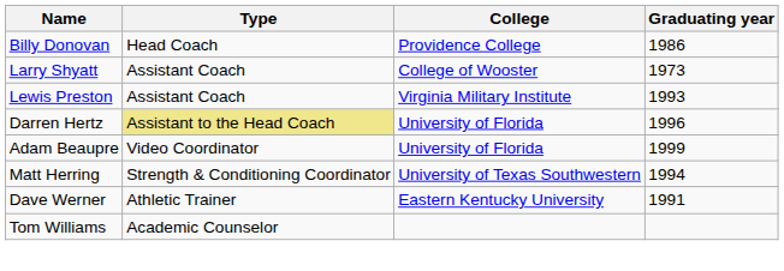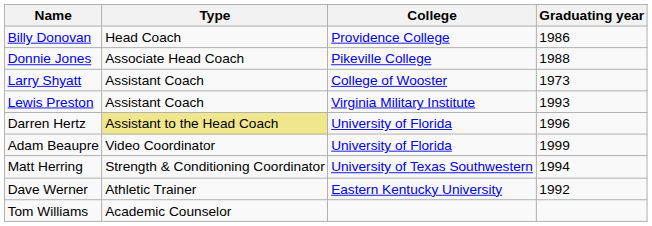+ row: Donnie Jones | Associate Head Coach | Pikeville College | 1988
Dave Werner | Graduating year: 1991 -> 1992
